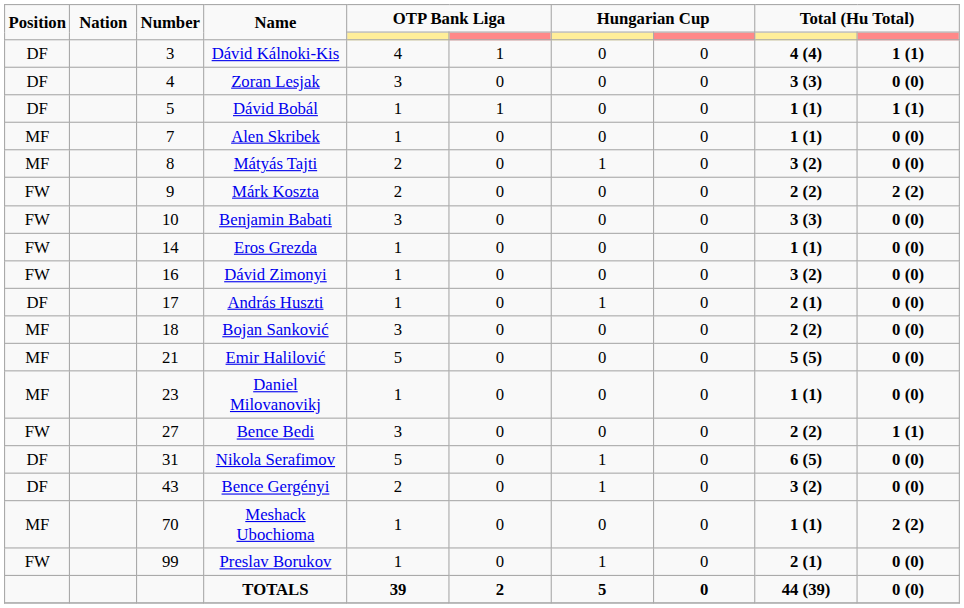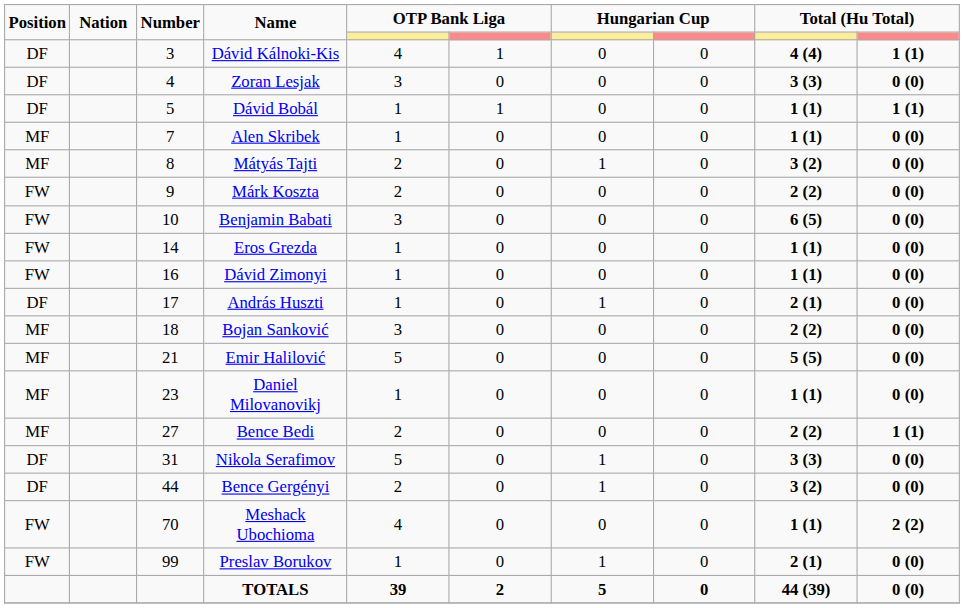Márk Koszta | column 10: 2 (2) -> 0 (0)
Benjamin Babati | column 9: 3 (3) -> 6 (5)
Dávid Zimonyi | column 9: 3 (2) -> 1 (1)
Bence Bedi | Position: FW -> MF
Bence Bedi | column 5: 3 -> 2
Nikola Serafimov | column 9: 6 (5) -> 3 (3)
Bence Gergényi | Number: 43 -> 44
Meshack Ubochioma | Position: MF -> FW
Meshack Ubochioma | column 5: 1 -> 4
